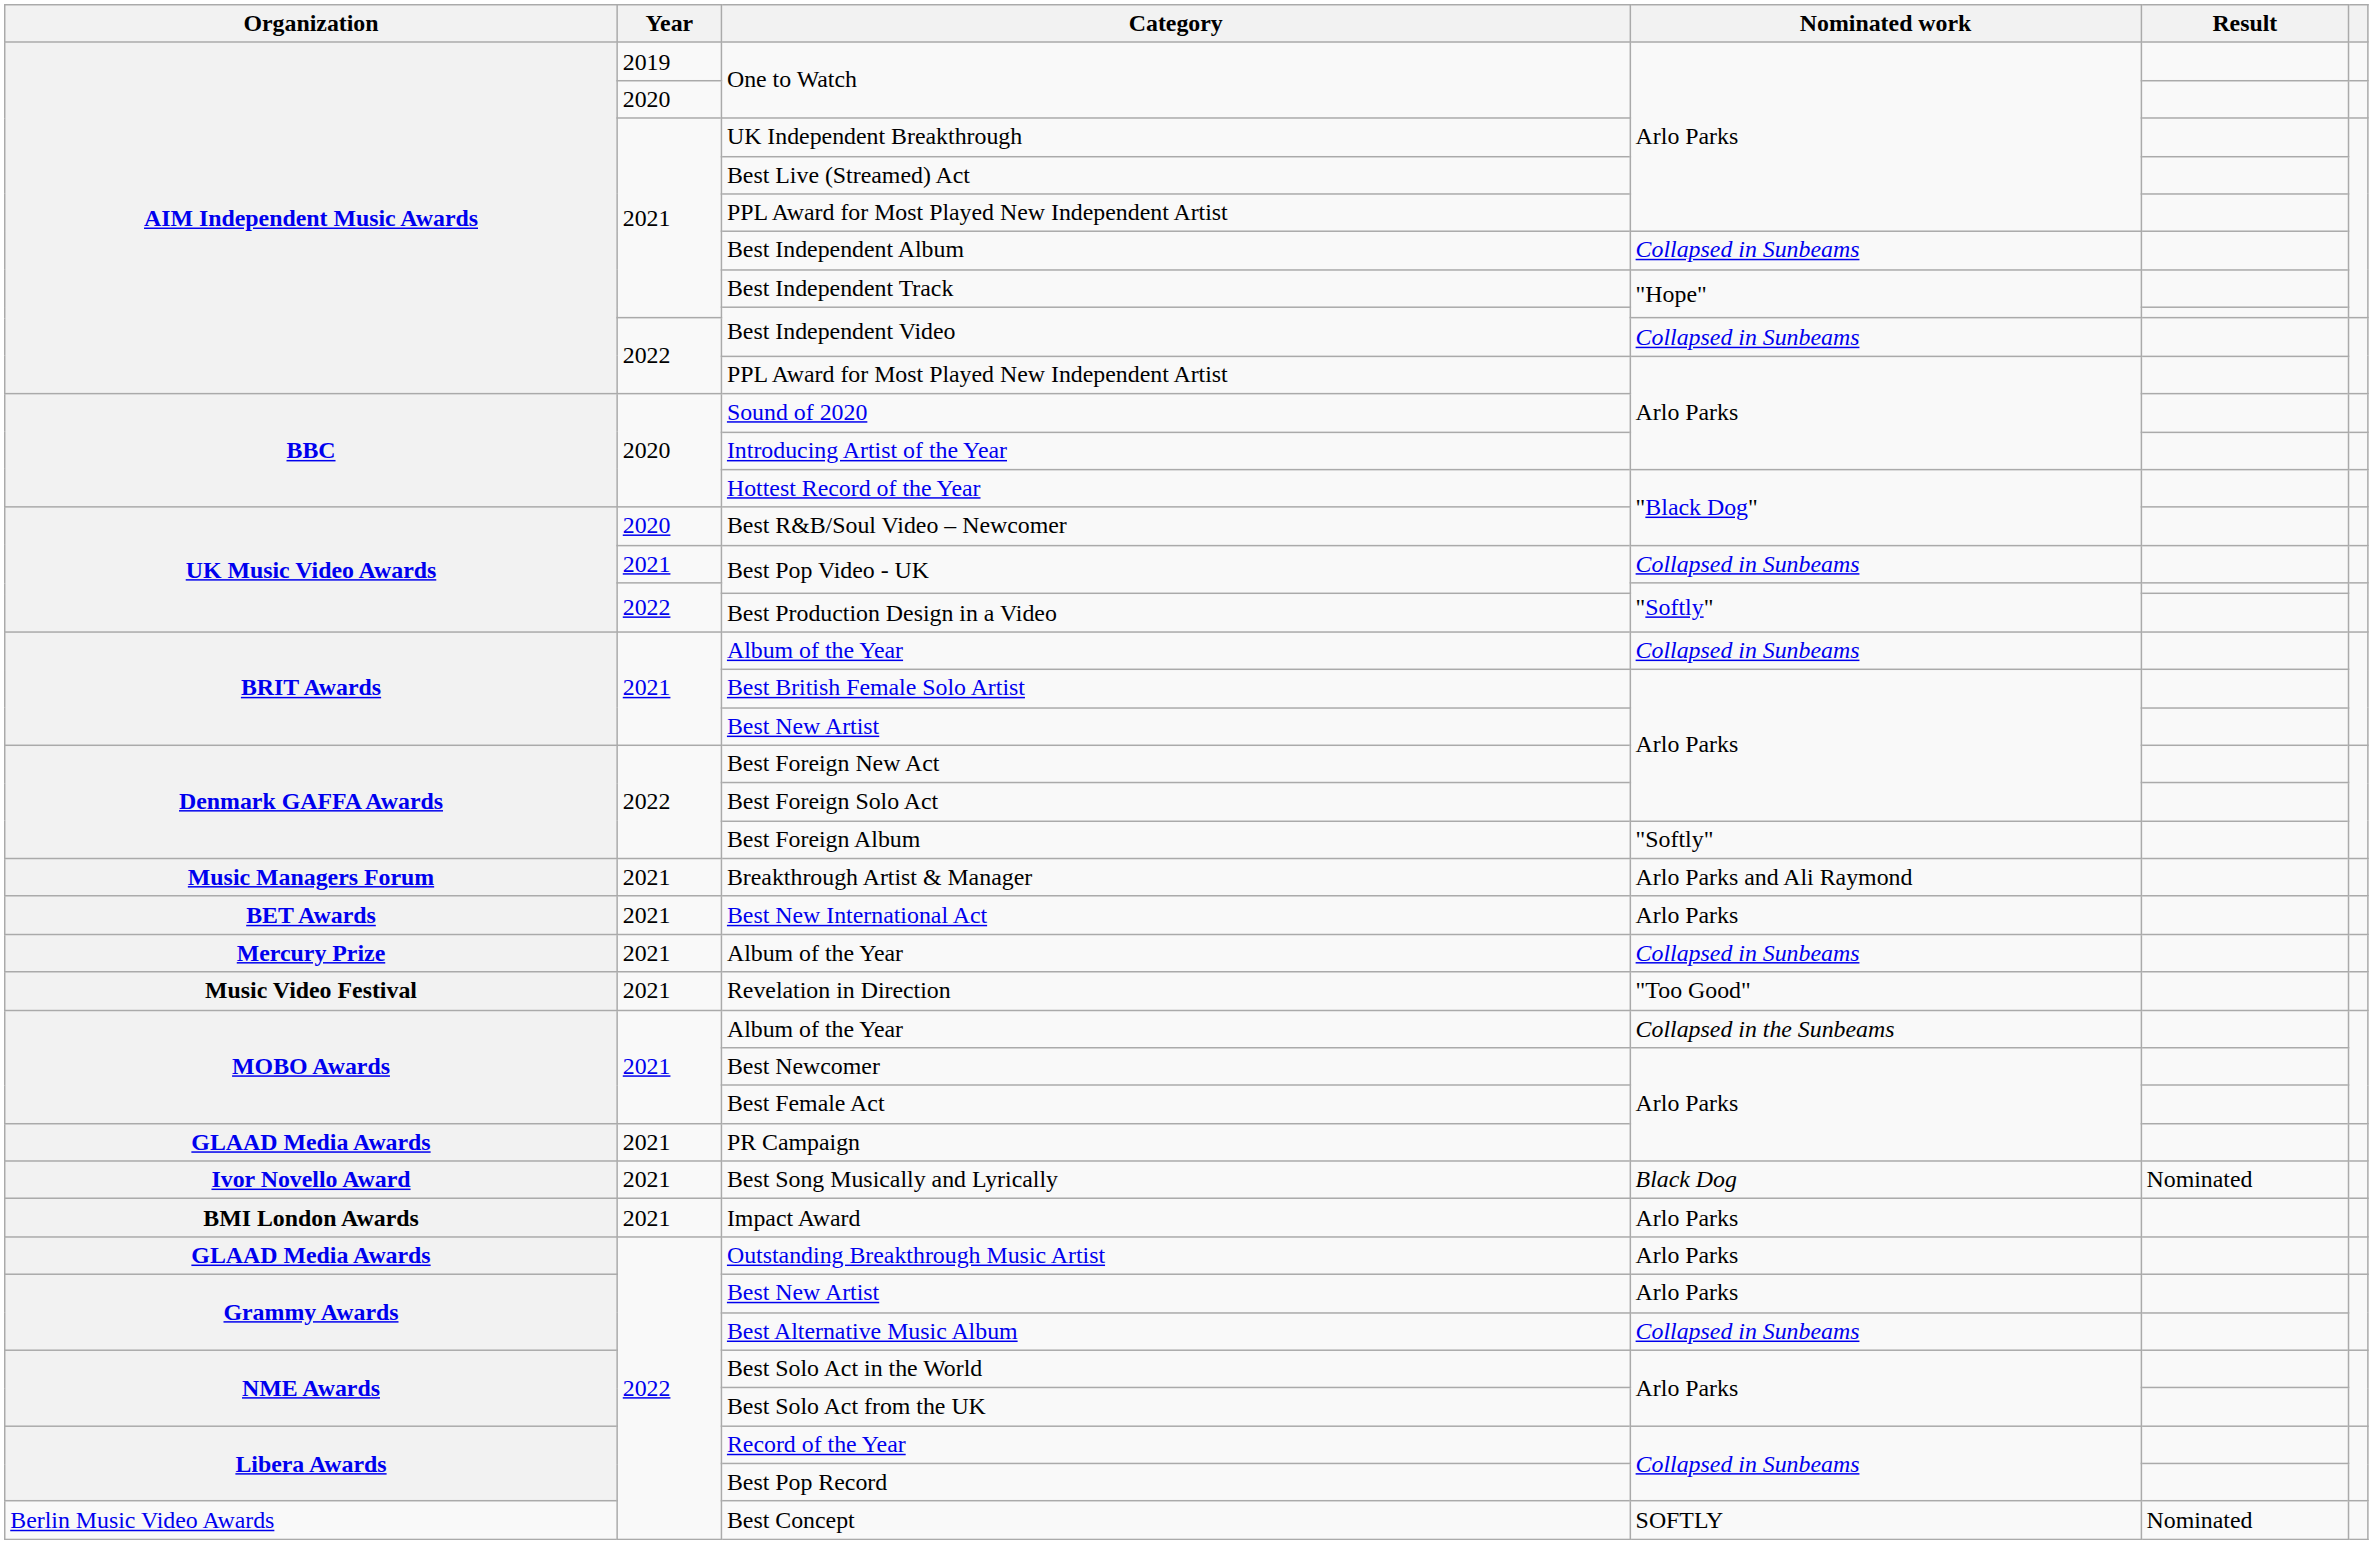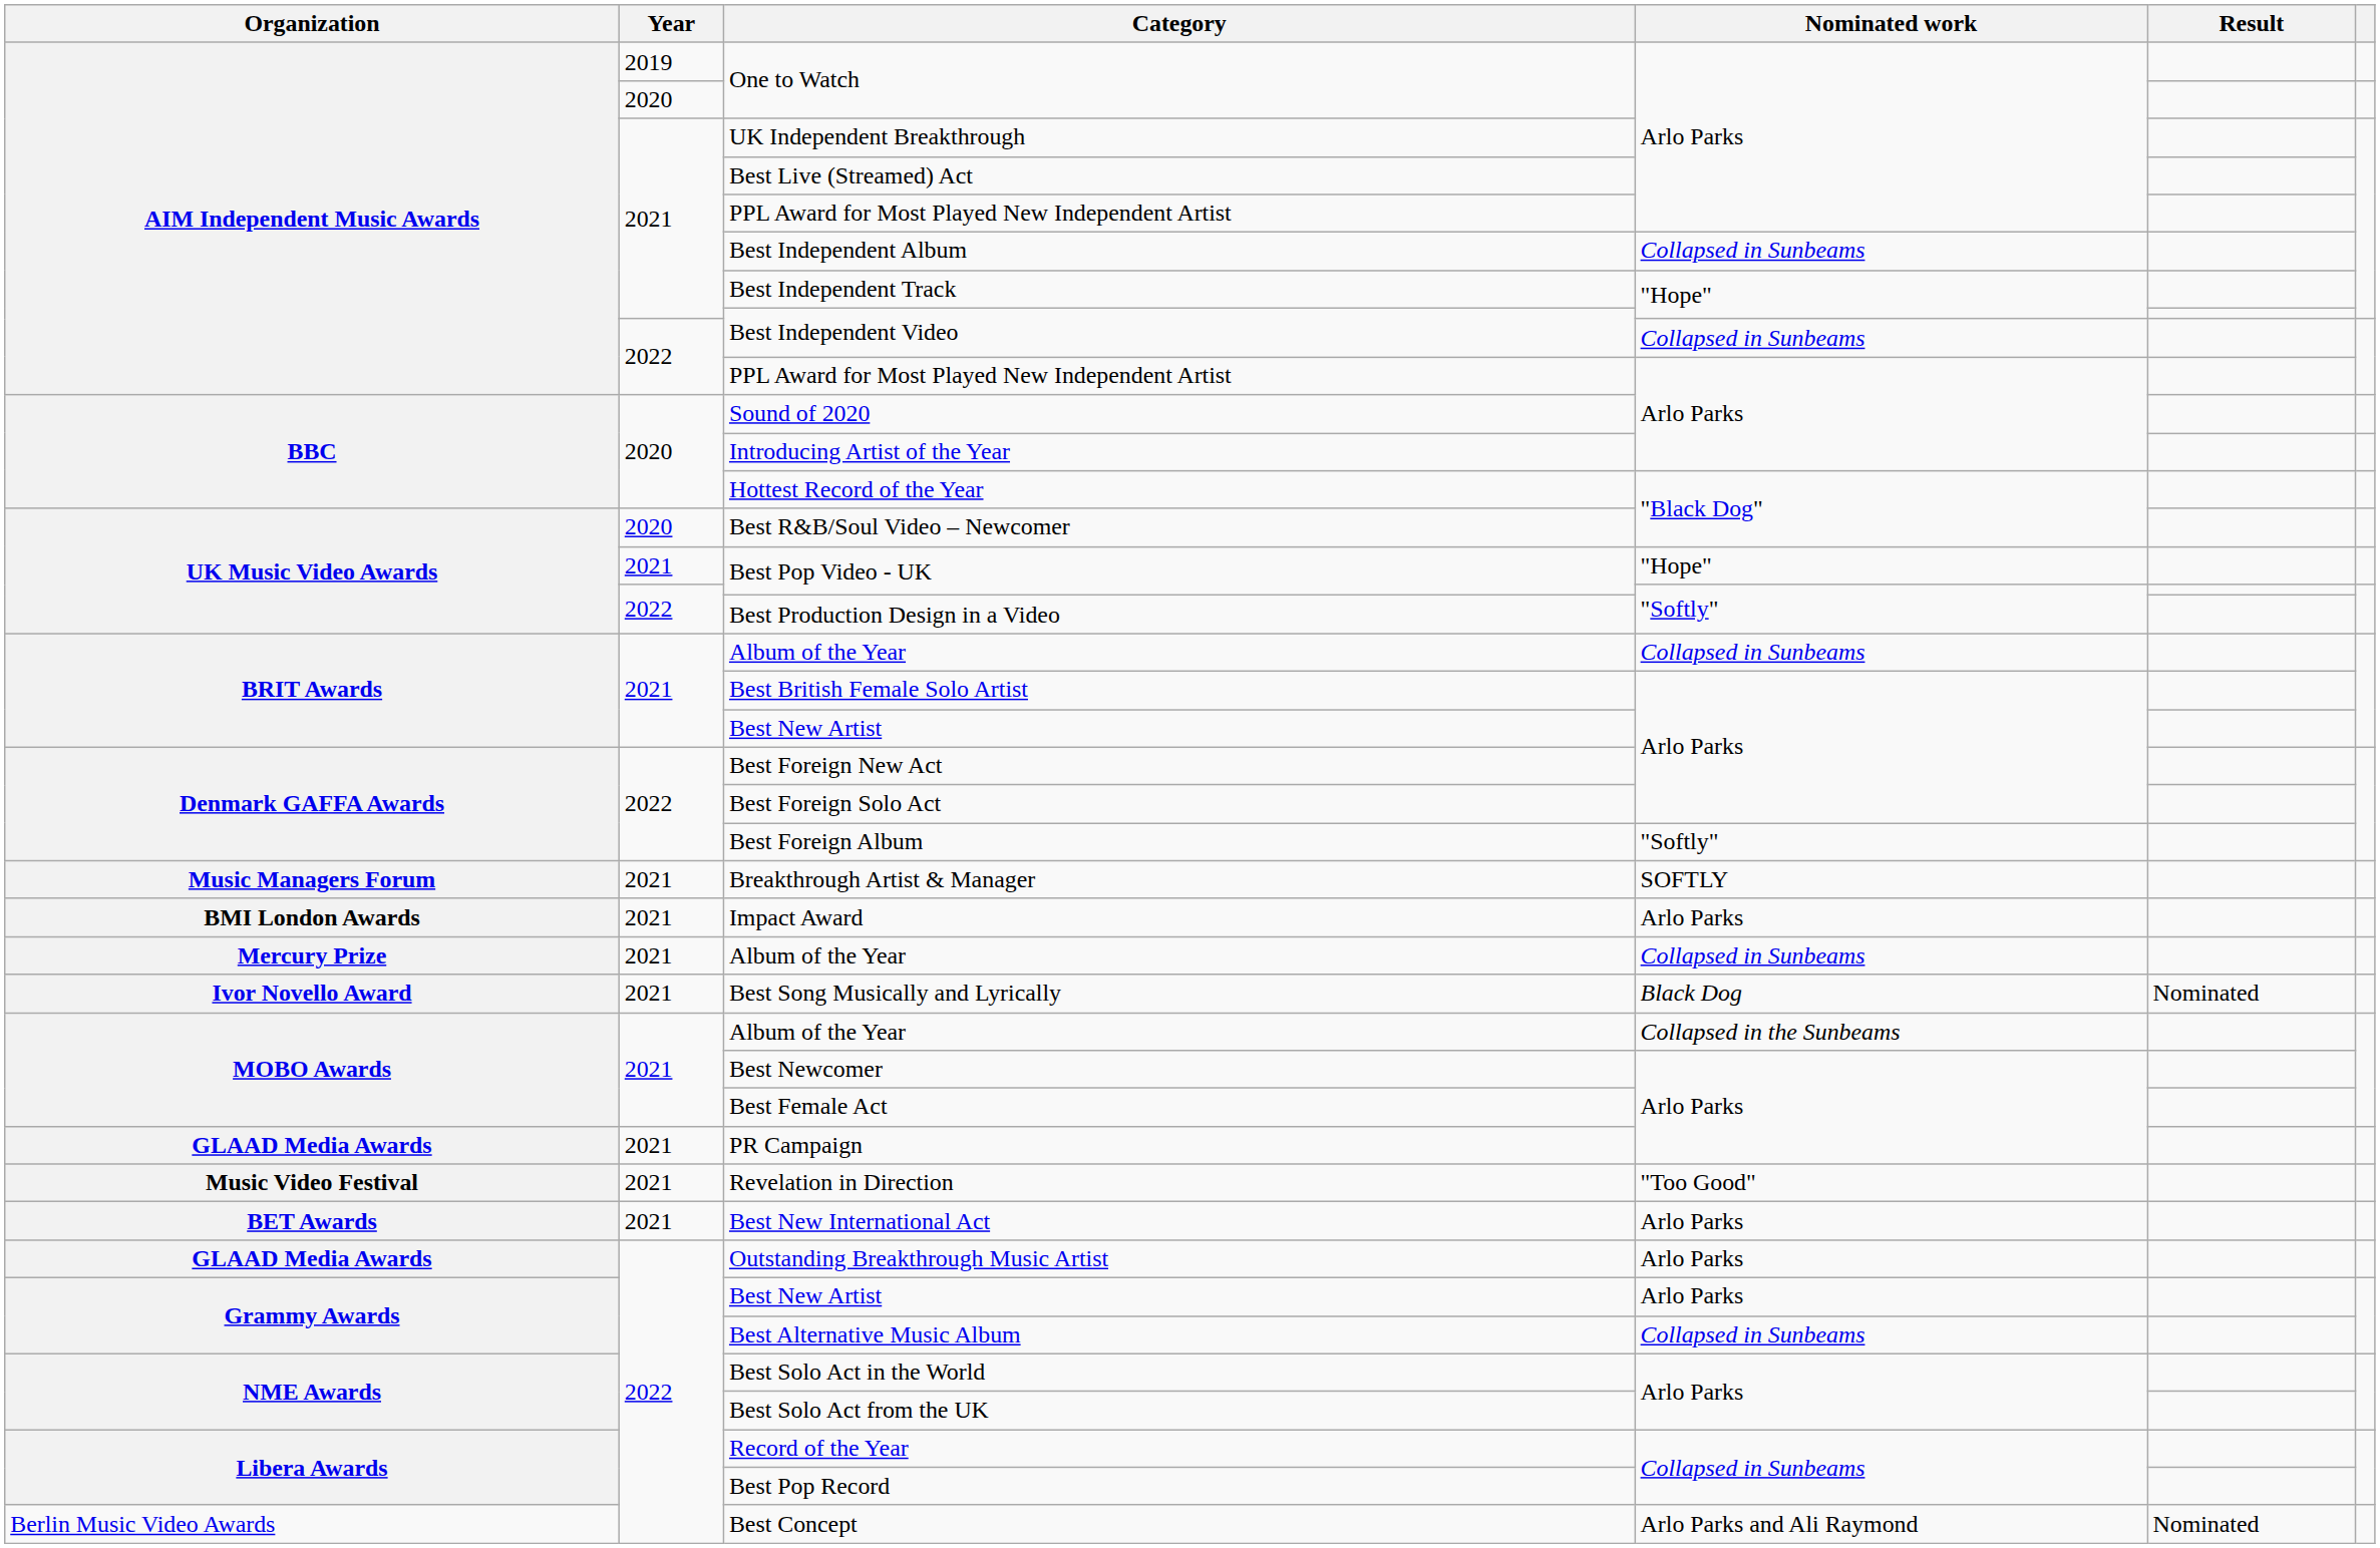2021 / Best Pop Video - UK | Nominated work: Collapsed in Sunbeams -> "Hope"
Breakthrough Artist & Manager | Nominated work: Arlo Parks and Ali Raymond -> SOFTLY
rows swapped: Best New International Act <-> Impact Award
rows swapped: Best Song Musically and Lyrically <-> Revelation in Direction
Best Concept | Nominated work: SOFTLY -> Arlo Parks and Ali Raymond
